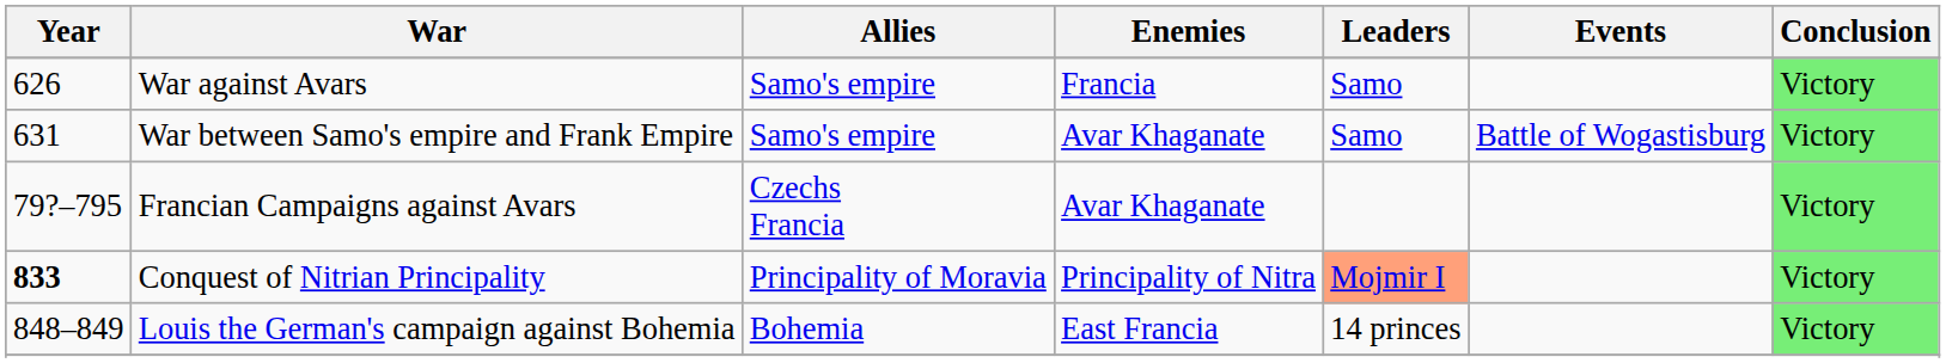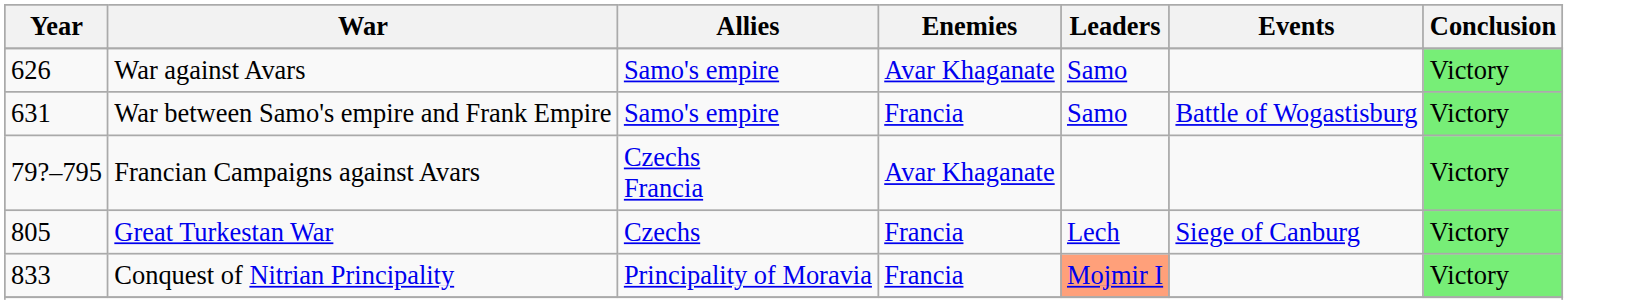War against Avars | Enemies: Francia -> Avar Khaganate
War between Samo's empire and Frank Empire | Enemies: Avar Khaganate -> Francia
+ row: 805 | Great Turkestan War | Czechs | Francia | Lech | Siege of Canburg | Victory
Conquest of Nitrian Principality | Year: bold -> normal
Conquest of Nitrian Principality | Enemies: Principality of Nitra -> Francia
- row: 848–849 | Louis the German's campaign against Bohemia | Bohemia | East Francia | 14 princes | Victory
